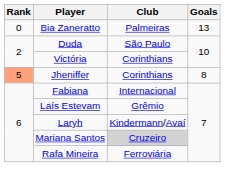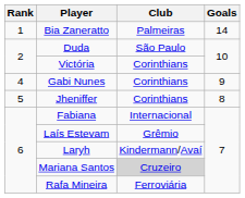Bia Zaneratto | Rank: 0 -> 1
Bia Zaneratto | Goals: 13 -> 14
+ row: 4 | Gabi Nunes | Corinthians | 9
Jheniffer | Rank: lightsalmon background -> no background
